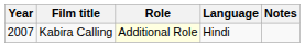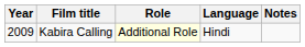Kabira Calling | Year: 2007 -> 2009
